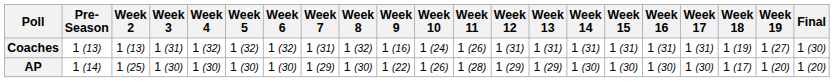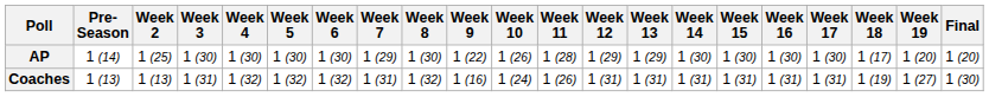rows swapped: AP <-> Coaches
